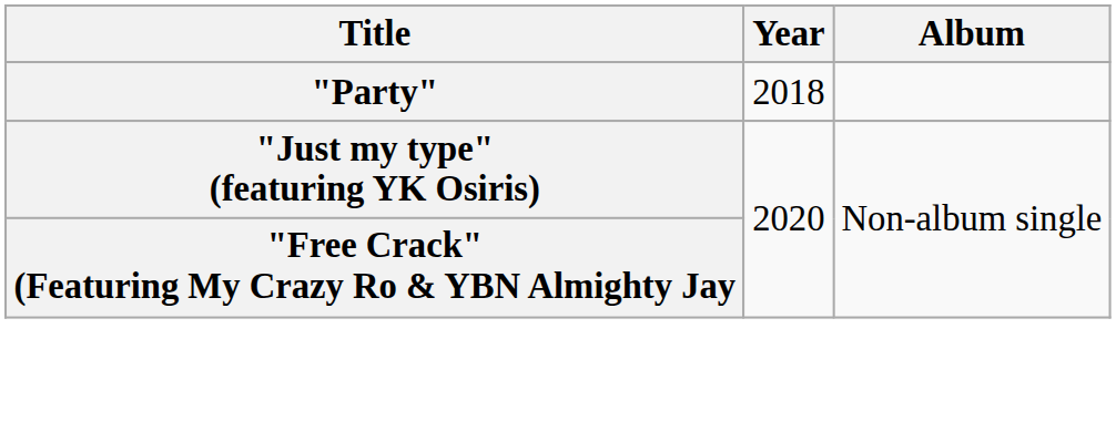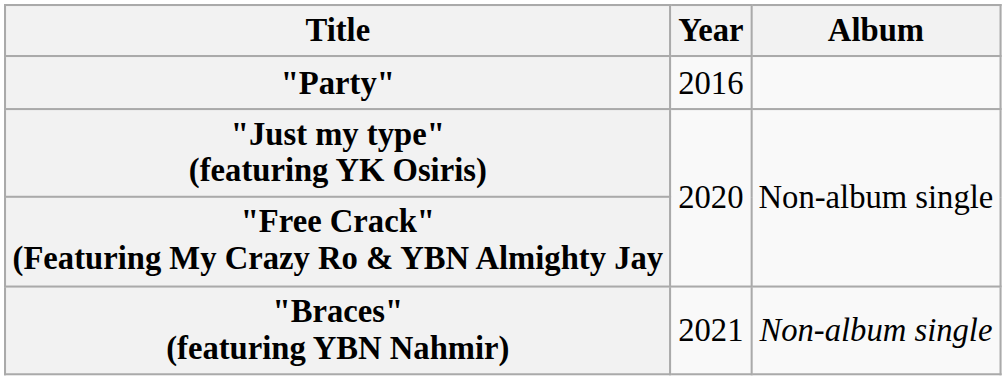"Party" | Year: 2018 -> 2016
+ row: "Braces" (featuring YBN Nahmir) | 2021 | Non-album single
